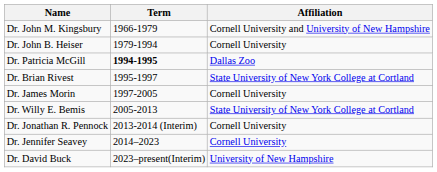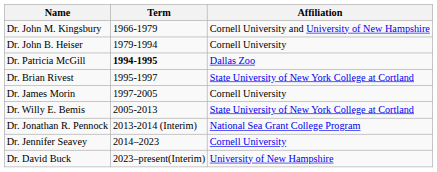Dr. Jonathan R. Pennock | Affiliation: Cornell University -> National Sea Grant College Program
